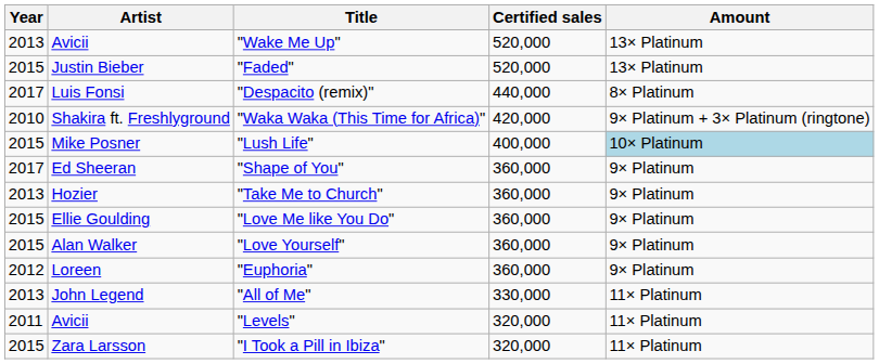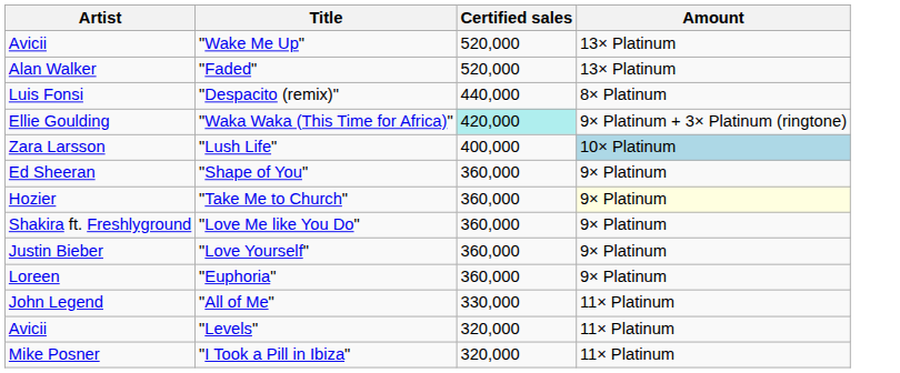- column: Year | 2013 | 2015 | 2017 | 2010 | 2015 | 2017 | 2013 | 2015 | 2015 | 2012 | 2013 | 2011 | 2015
"Faded" | Artist: Justin Bieber -> Alan Walker
"Waka Waka (This Time for Africa)" | Artist: Shakira ft. Freshlyground -> Ellie Goulding
"Waka Waka (This Time for Africa)" | Certified sales: no background -> paleturquoise background
"Lush Life" | Artist: Mike Posner -> Zara Larsson
"Take Me to Church" | Amount: no background -> lightyellow background
"Love Me like You Do" | Artist: Ellie Goulding -> Shakira ft. Freshlyground
"Love Yourself" | Artist: Alan Walker -> Justin Bieber
"I Took a Pill in Ibiza" | Artist: Zara Larsson -> Mike Posner
